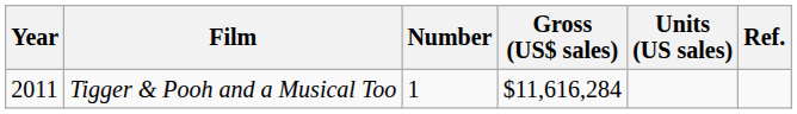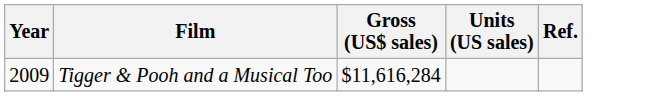- column: Number | 1
Tigger & Pooh and a Musical Too | Year: 2011 -> 2009
